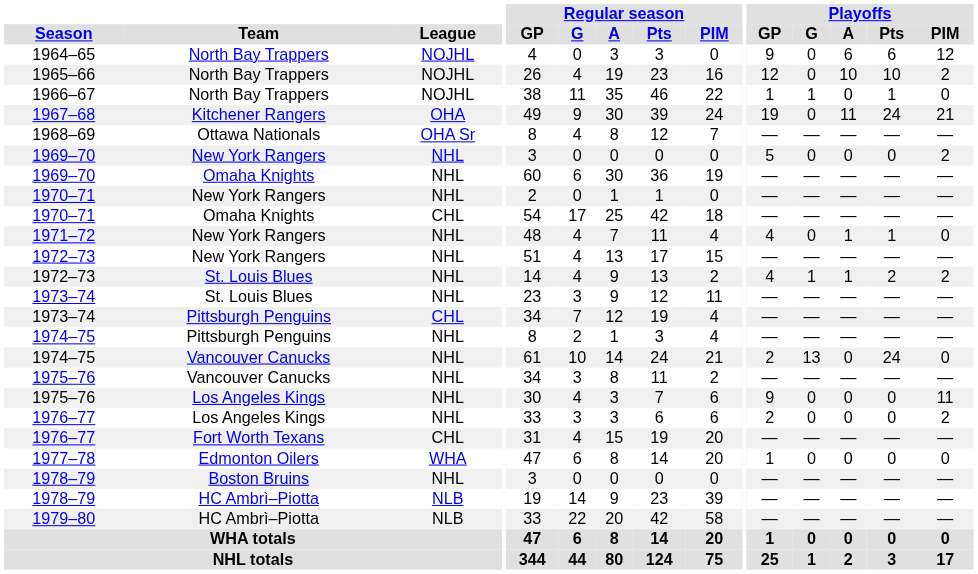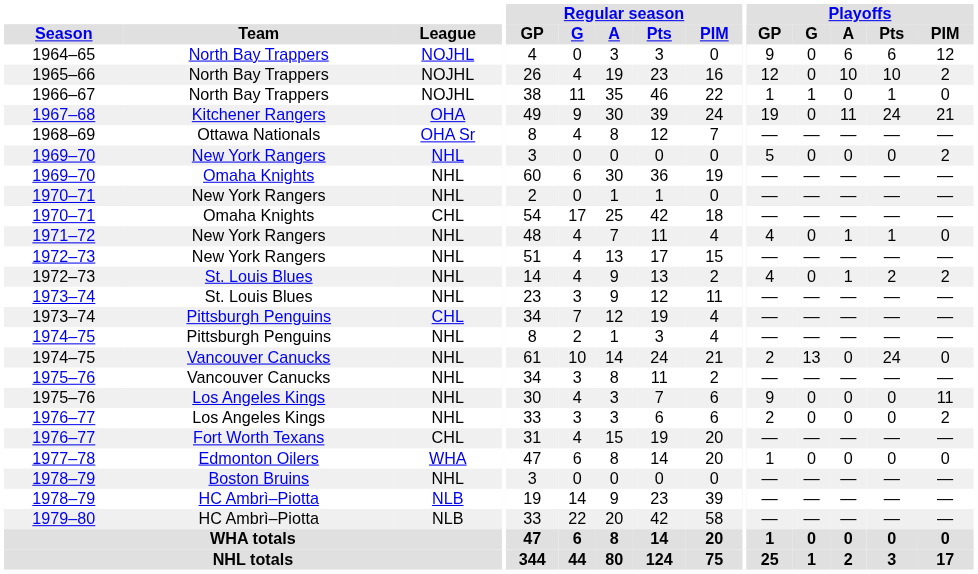1972–73 / St. Louis Blues | Playoffs / G: 1 -> 0
